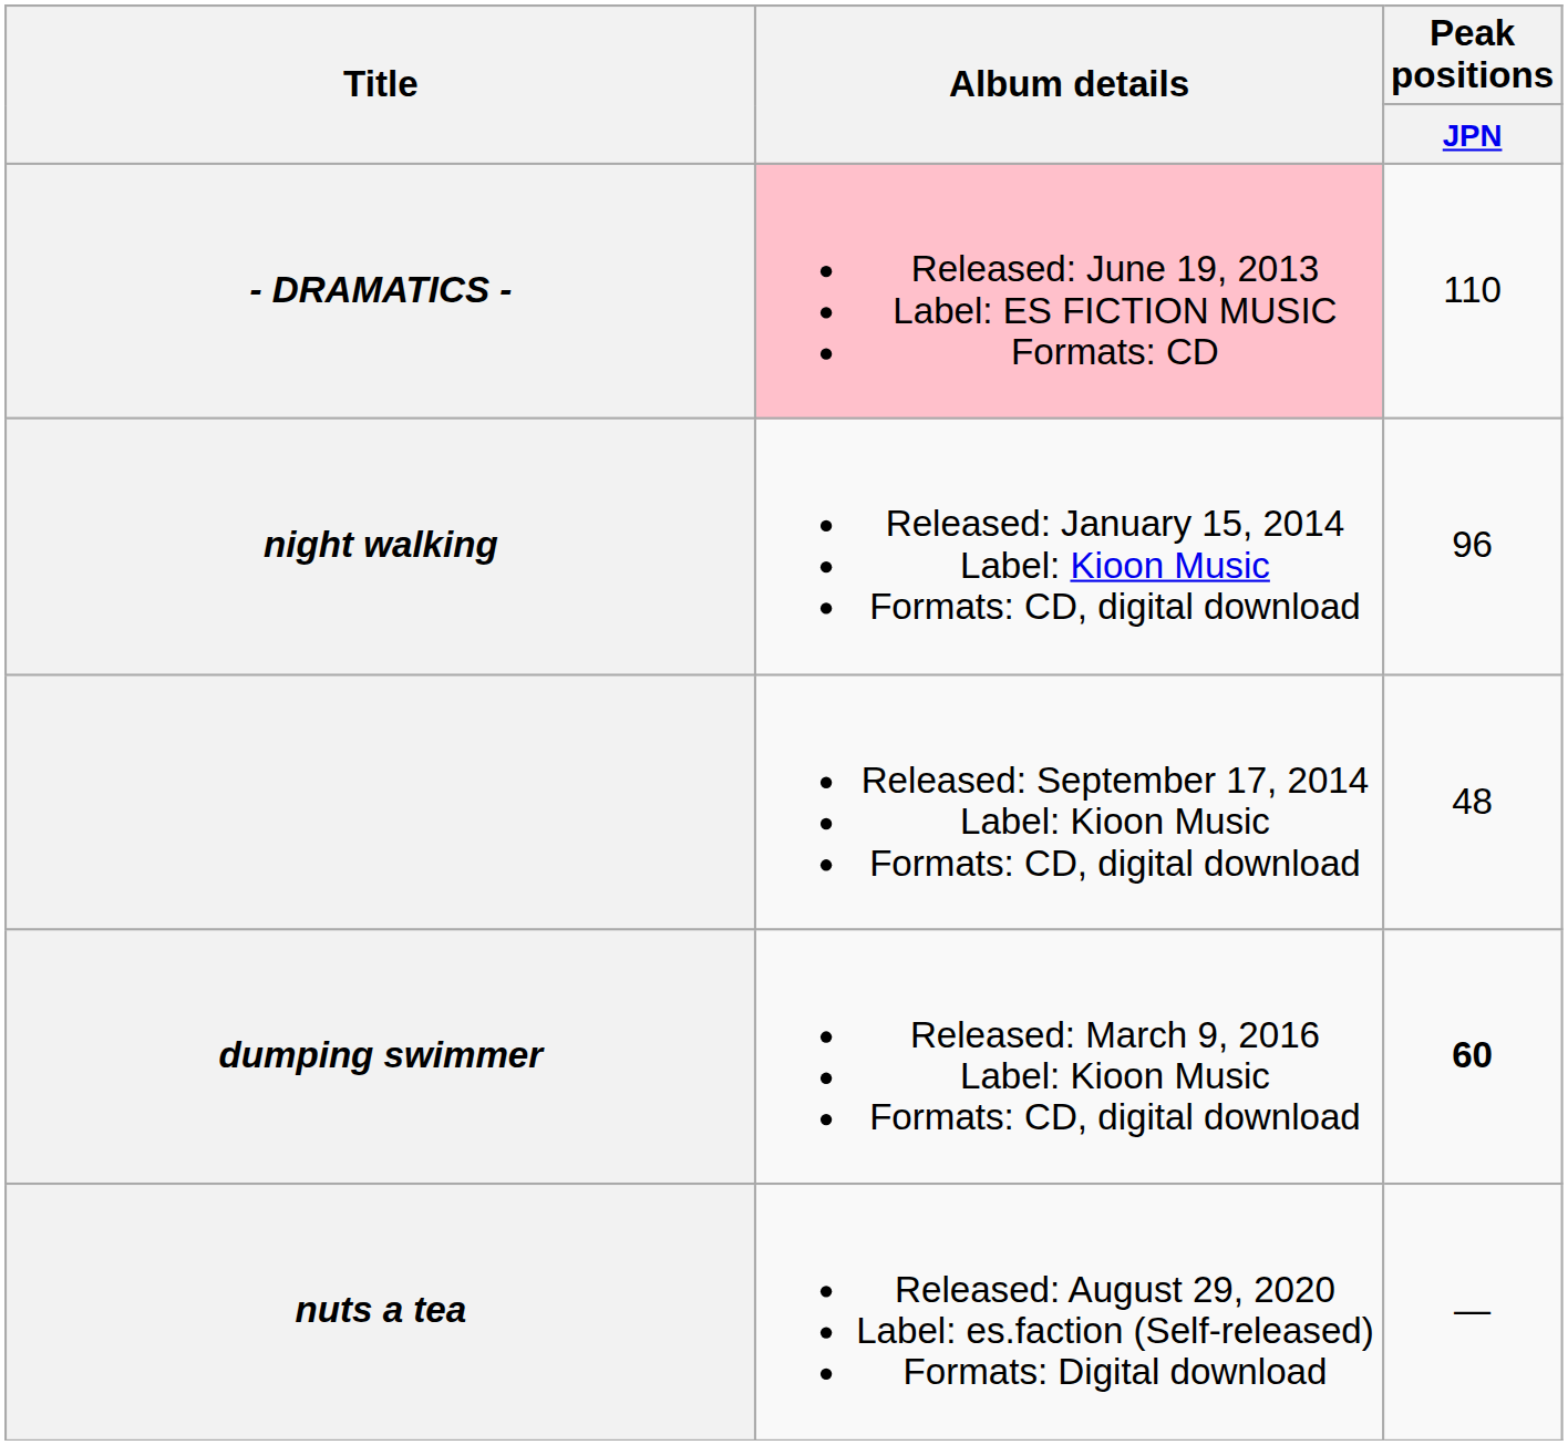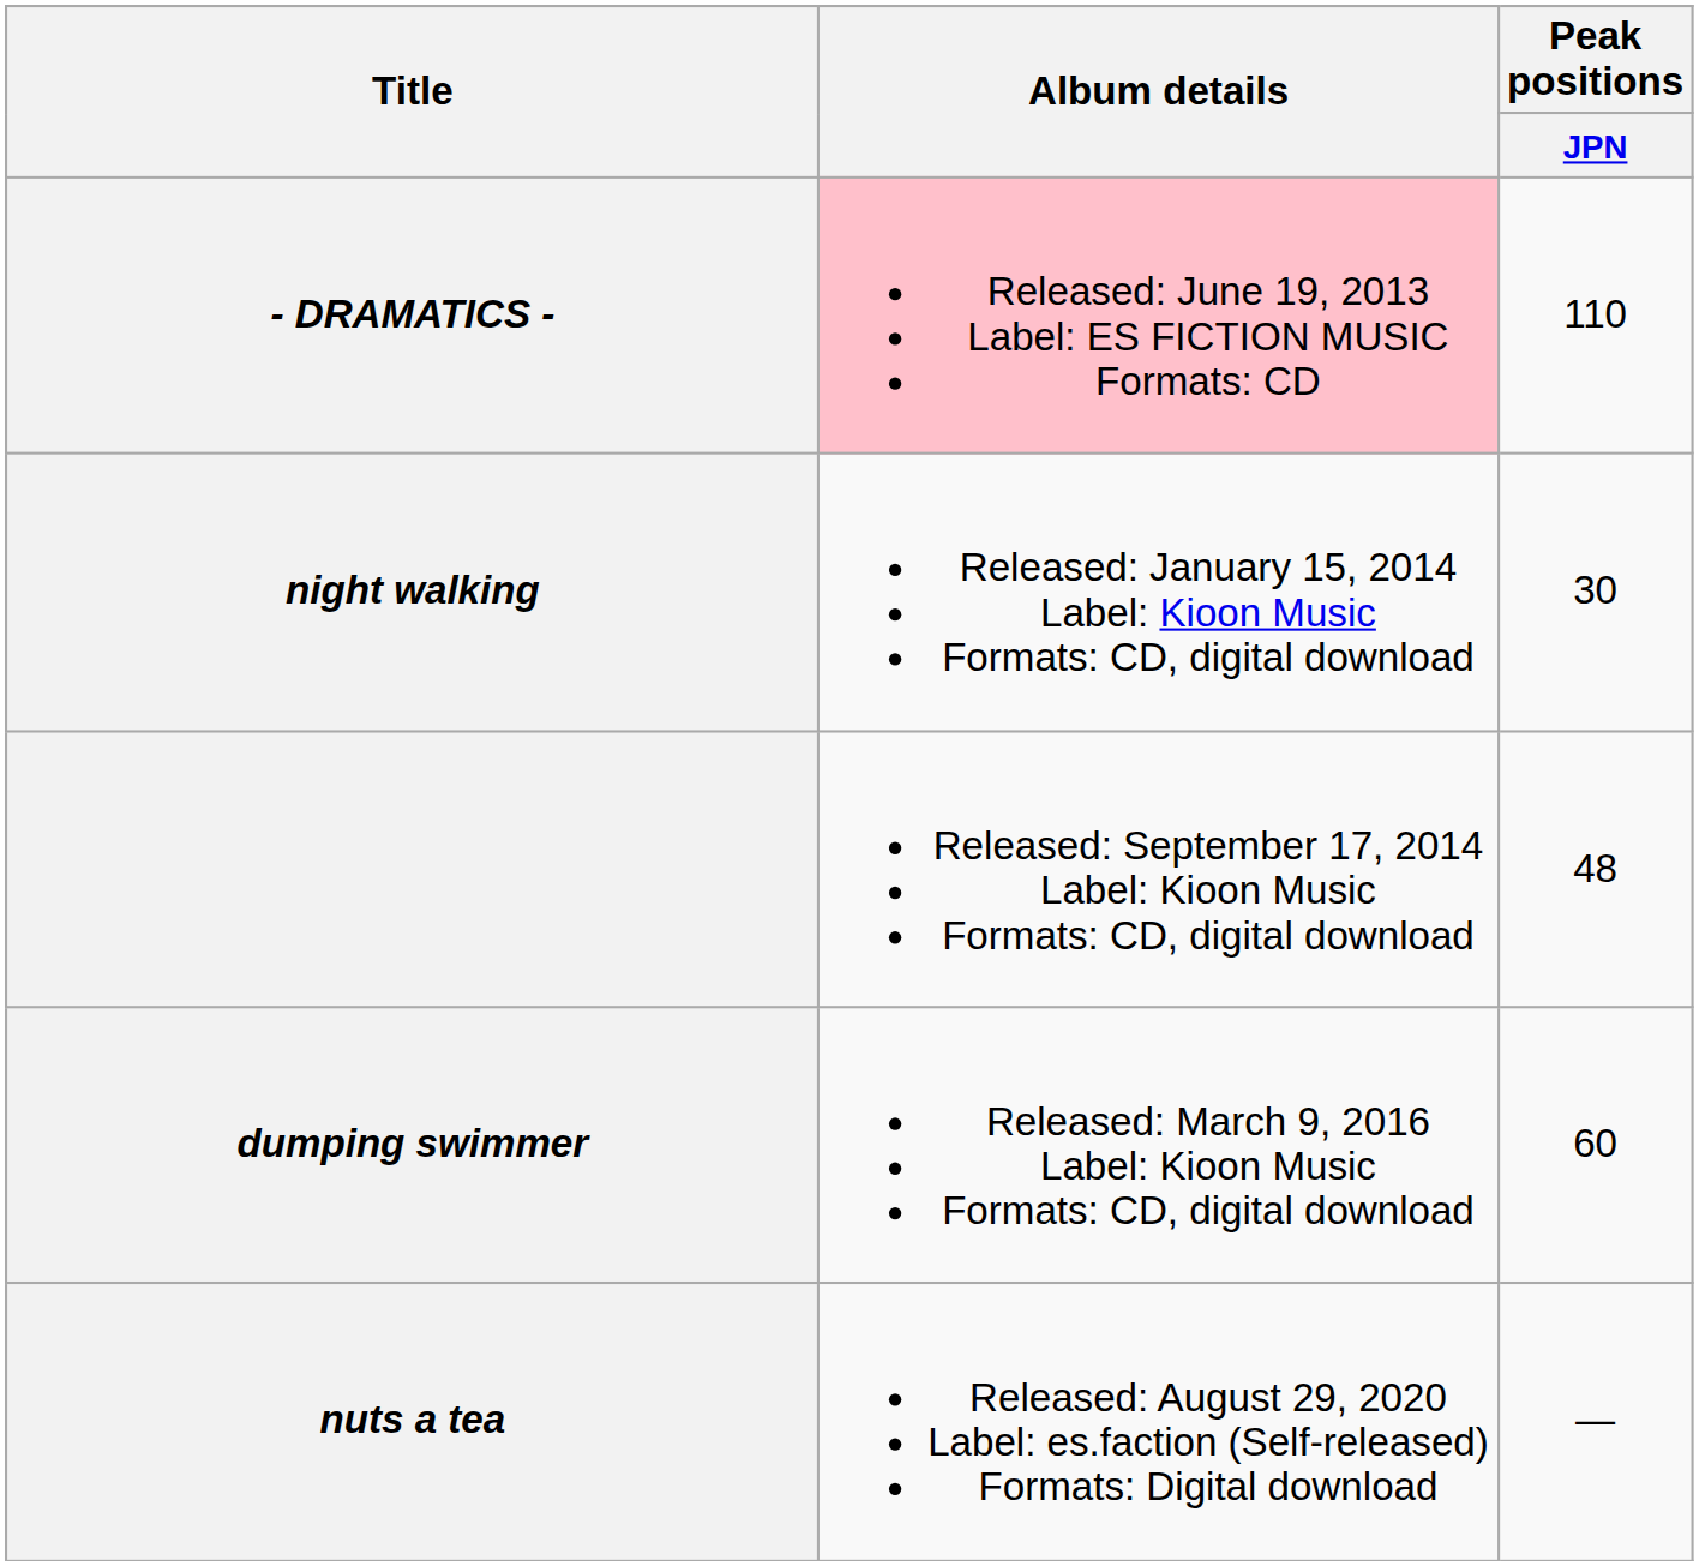night walking | Peak positions / JPN: 96 -> 30
dumping swimmer | Peak positions / JPN: bold -> normal
